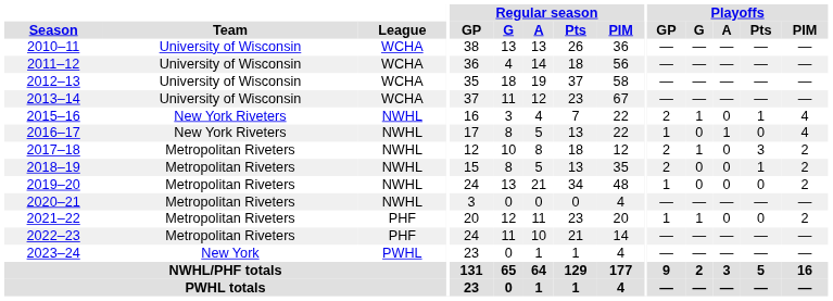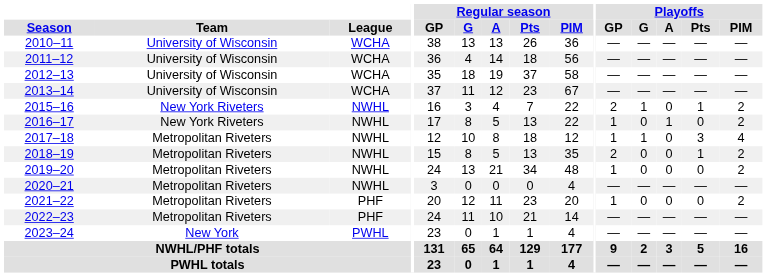2015–16 | Playoffs / PIM: 4 -> 2
2016–17 | Playoffs / PIM: 4 -> 2
2017–18 | Playoffs / GP: 2 -> 1
2017–18 | Playoffs / PIM: 2 -> 4
2021–22 | Playoffs / G: 1 -> 0
